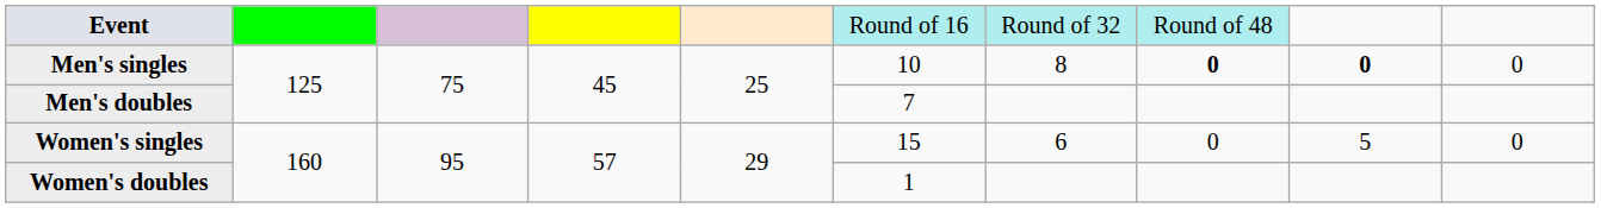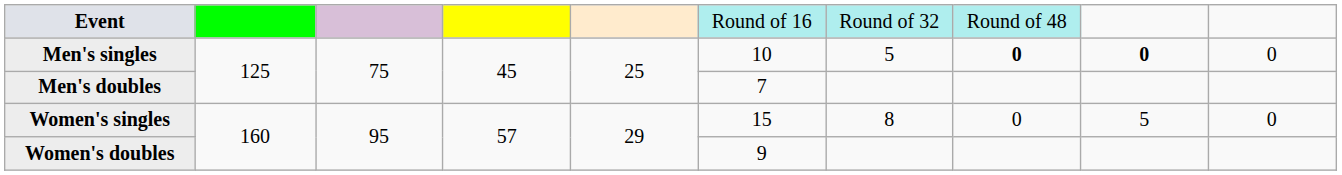Men's singles | column 7: 8 -> 5
Women's singles | column 7: 6 -> 8
Women's doubles | column 6: 1 -> 9
